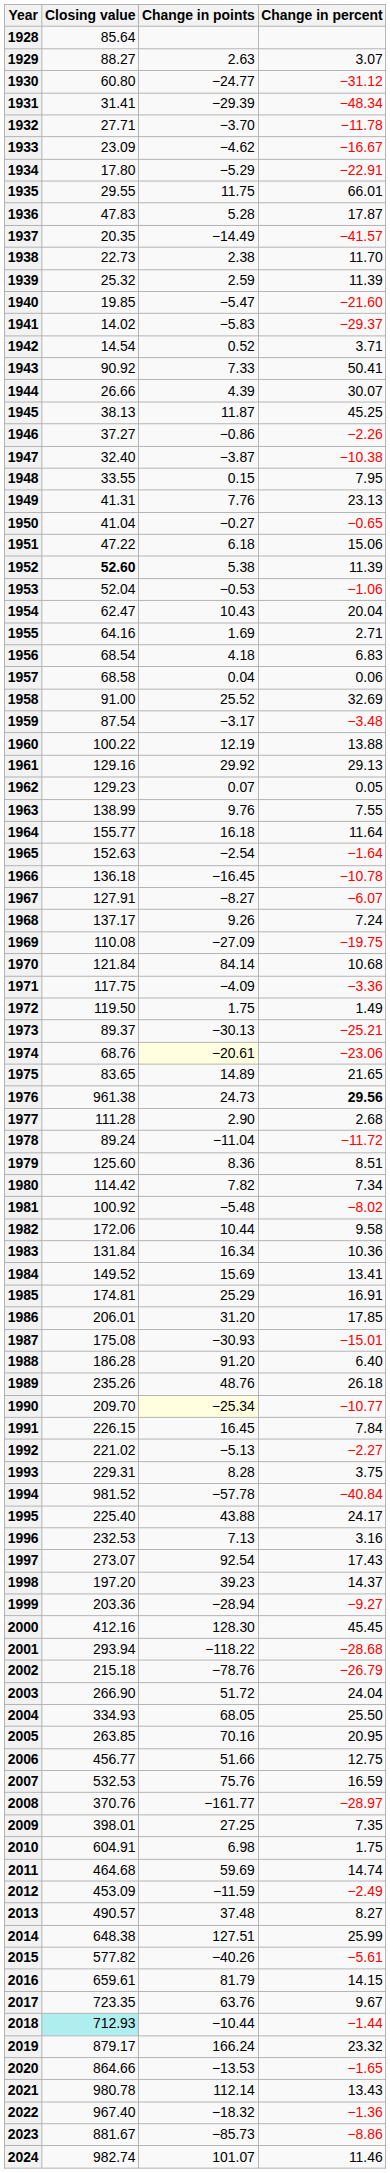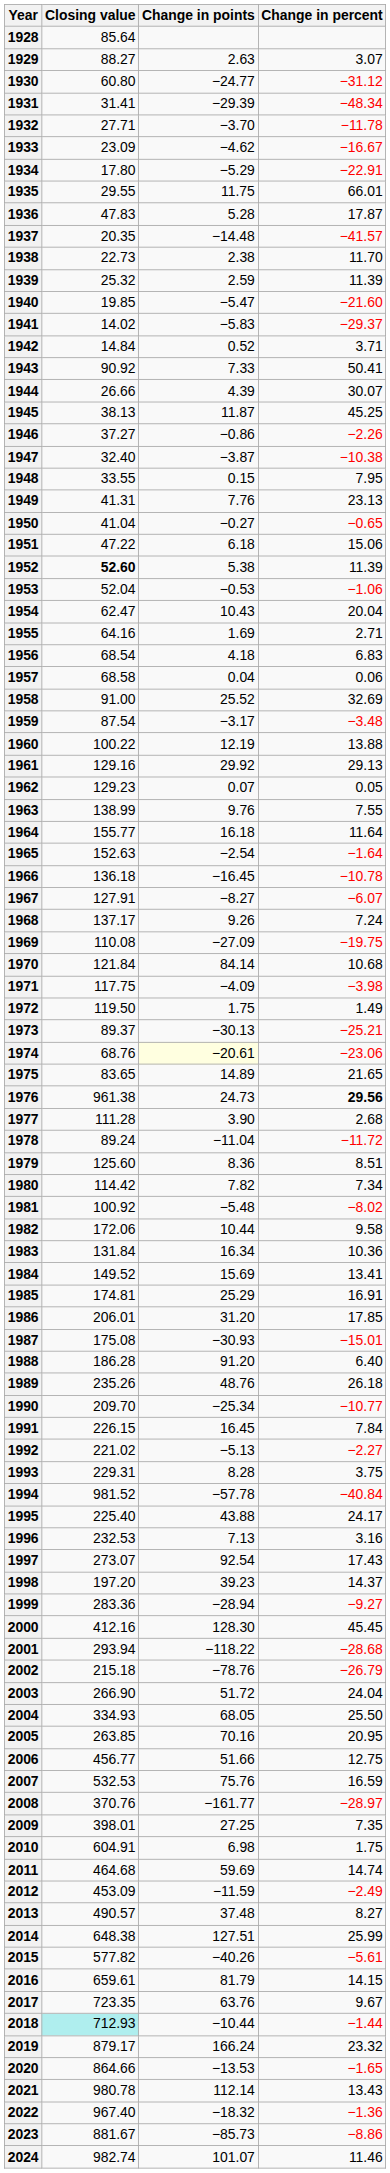1937 | Change in points: −14.49 -> −14.48
1942 | Closing value: 14.54 -> 14.84
1971 | Change in percent: −3.36 -> −3.98
1977 | Change in points: 2.90 -> 3.90
1990 | Change in points: lightyellow background -> no background
1999 | Closing value: 203.36 -> 283.36
